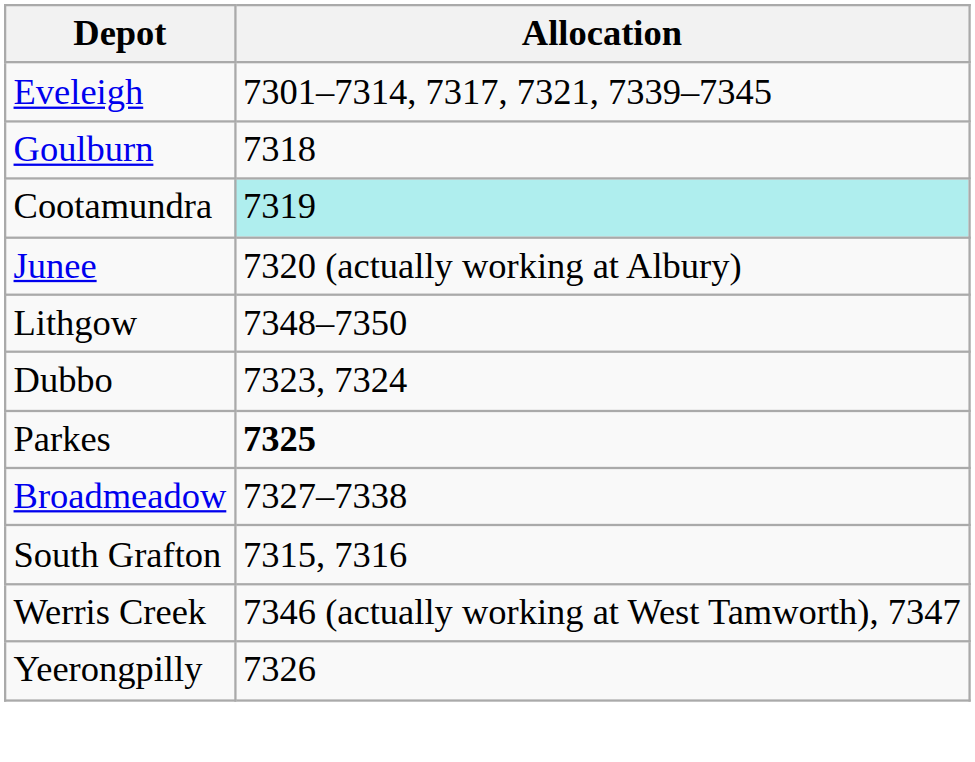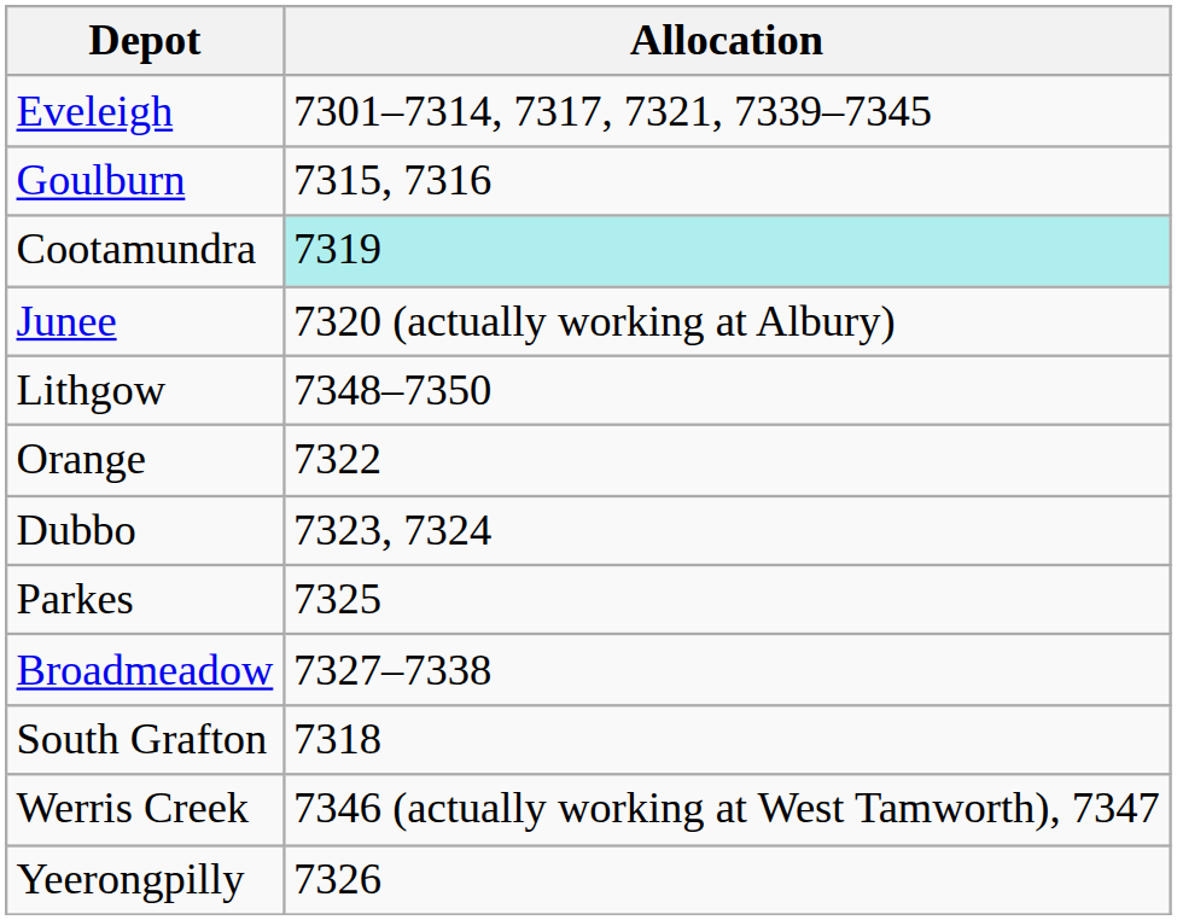Goulburn | Allocation: 7318 -> 7315, 7316
+ row: Orange | 7322
Parkes | Allocation: bold -> normal
South Grafton | Allocation: 7315, 7316 -> 7318
